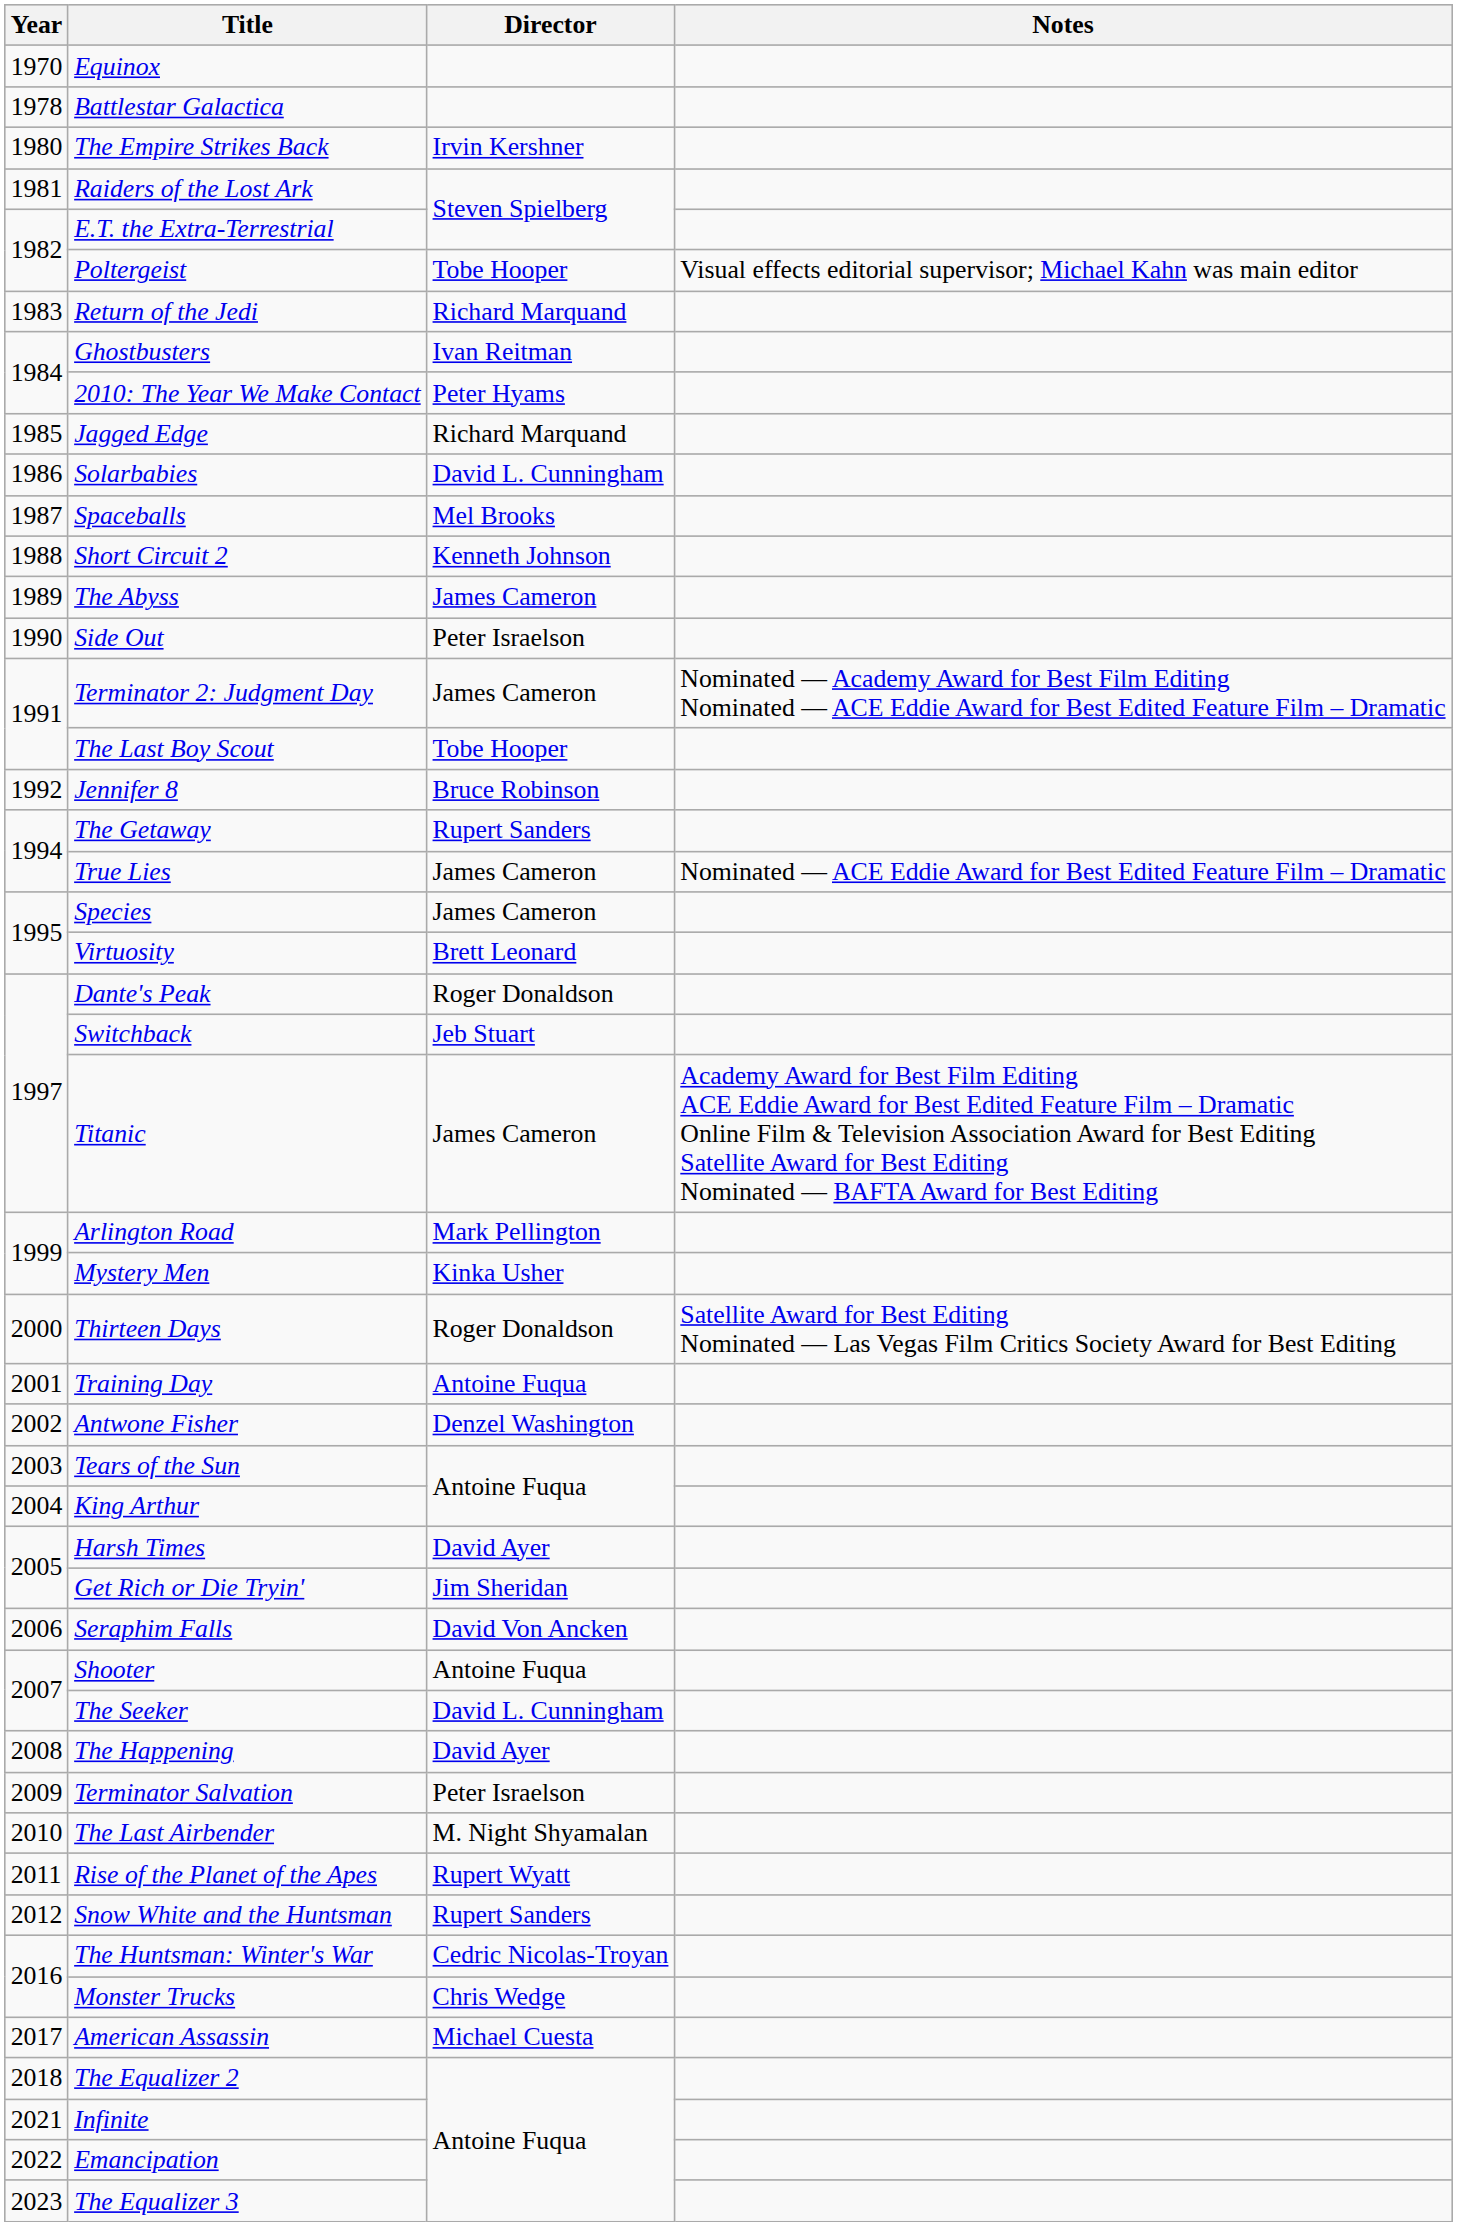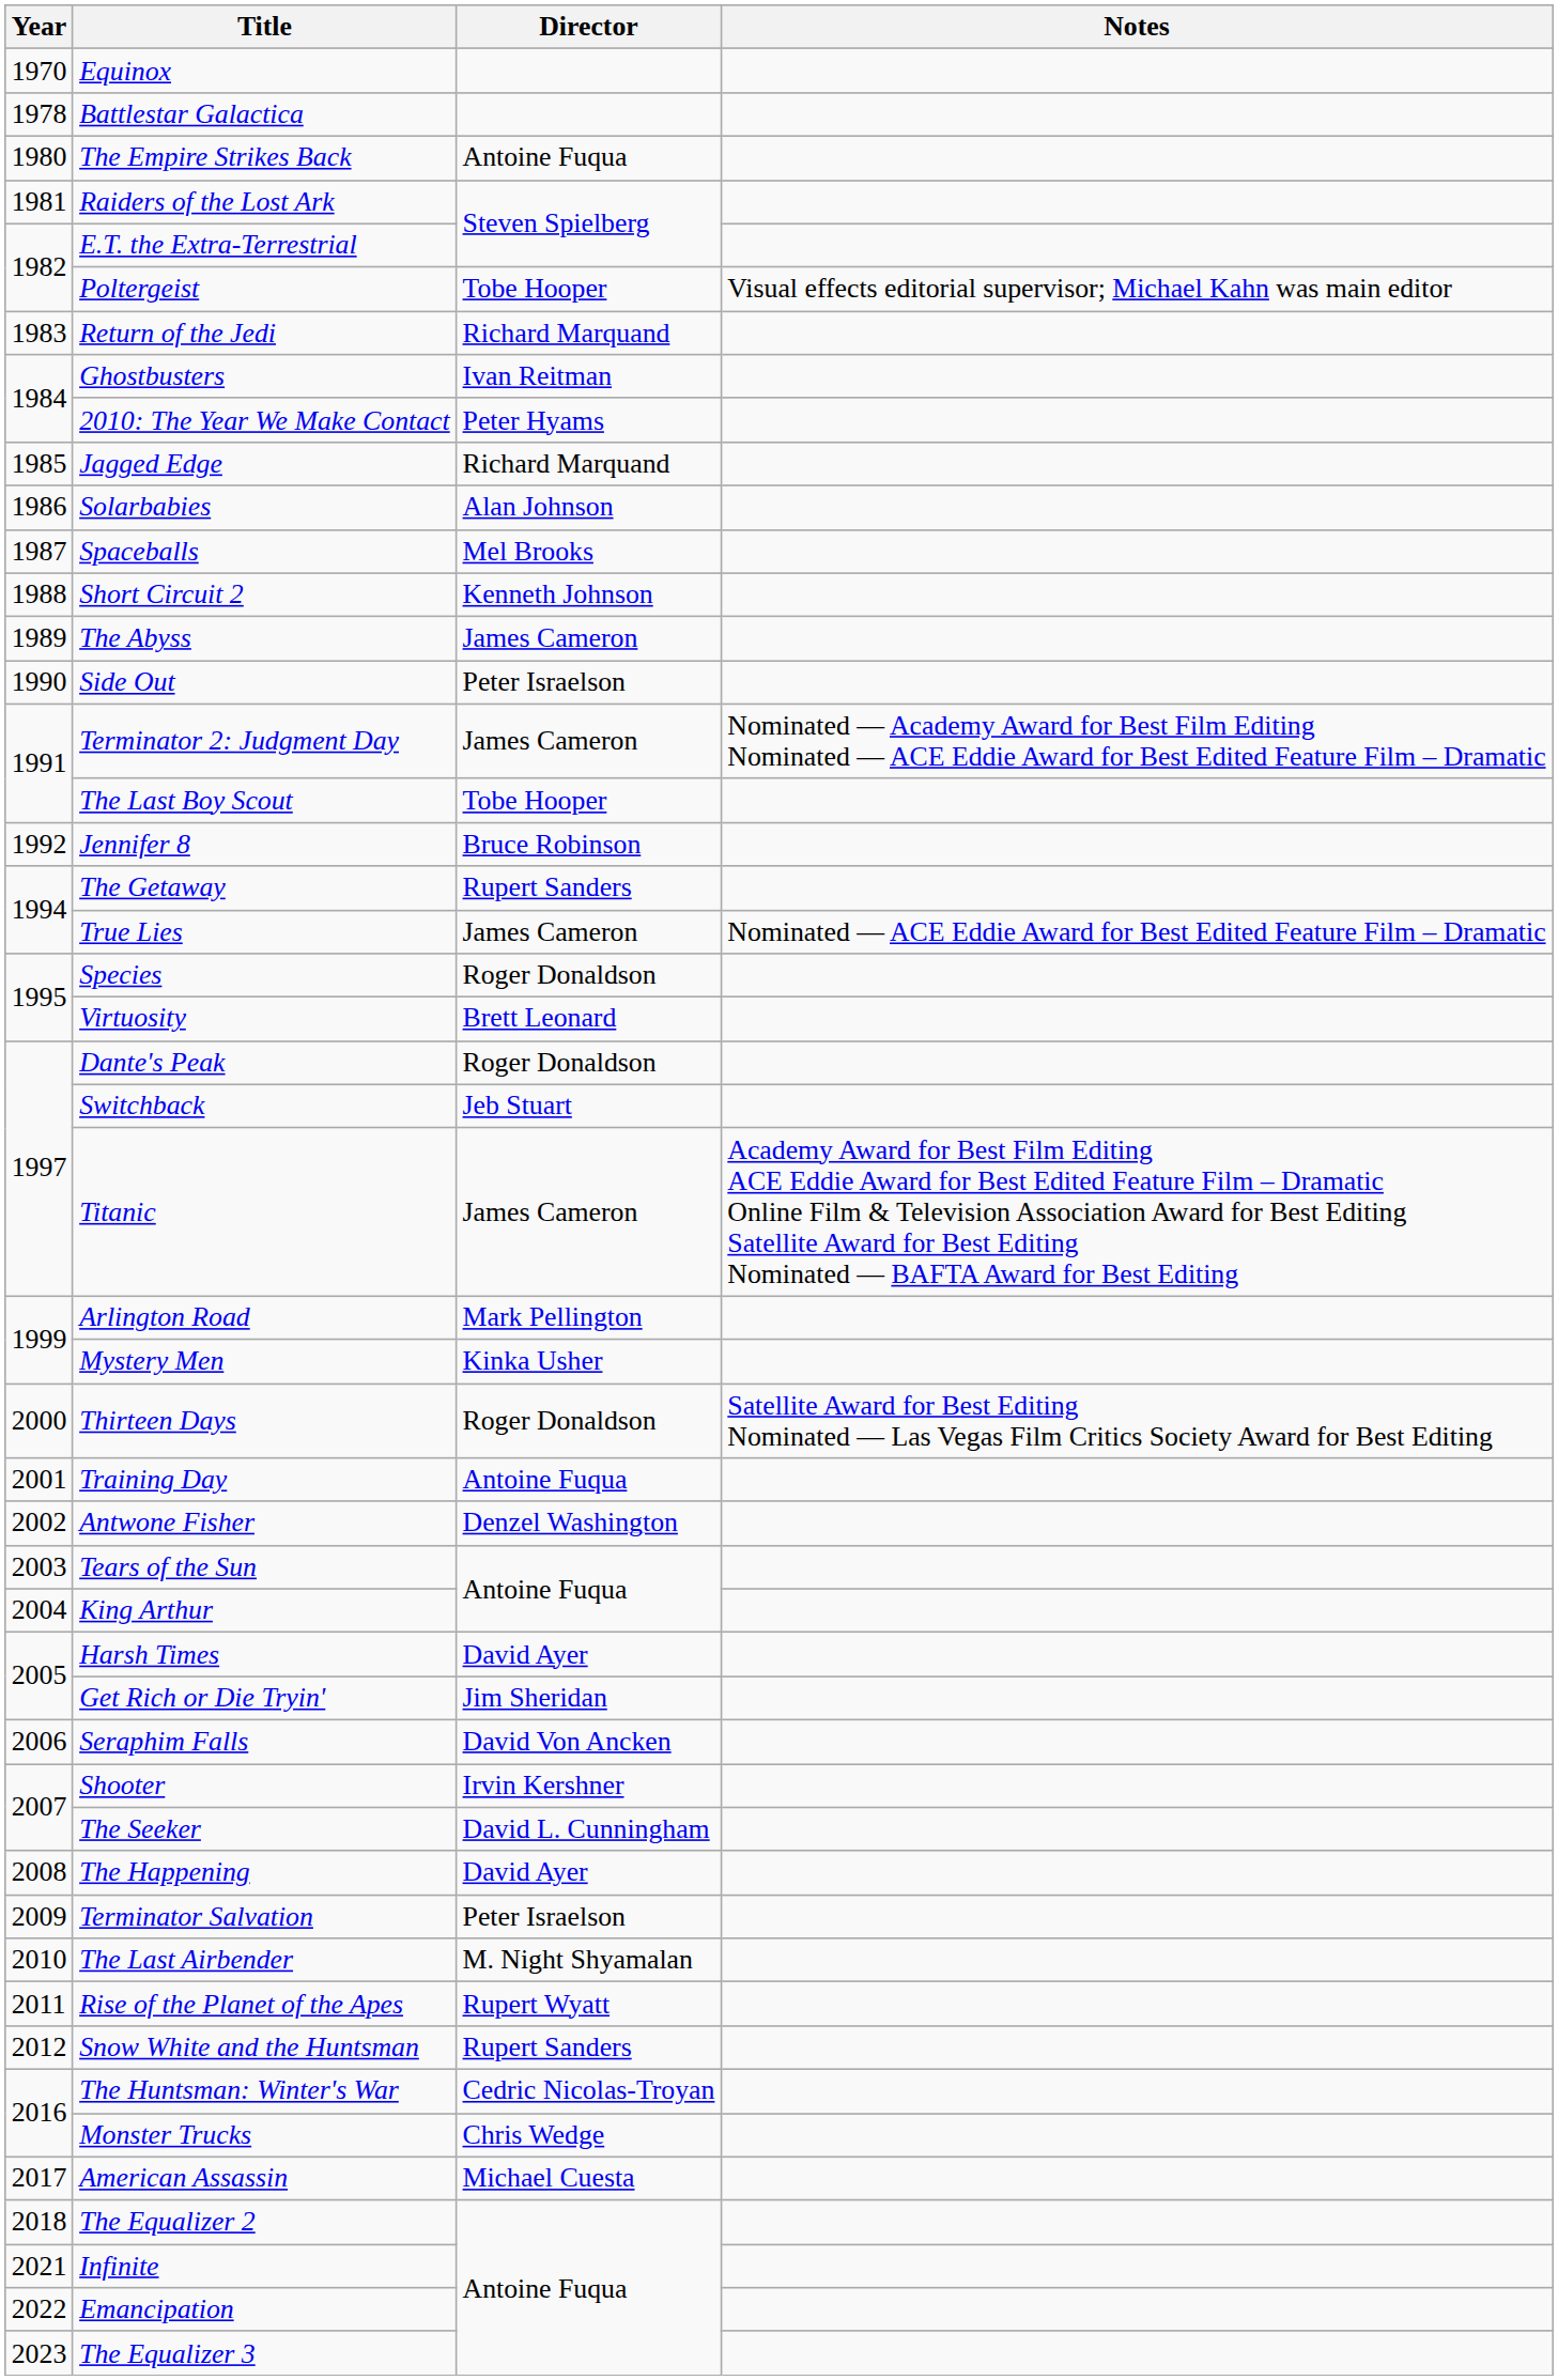The Empire Strikes Back | Director: Irvin Kershner -> Antoine Fuqua
Solarbabies | Director: David L. Cunningham -> Alan Johnson
Species | Director: James Cameron -> Roger Donaldson
Shooter | Director: Antoine Fuqua -> Irvin Kershner
